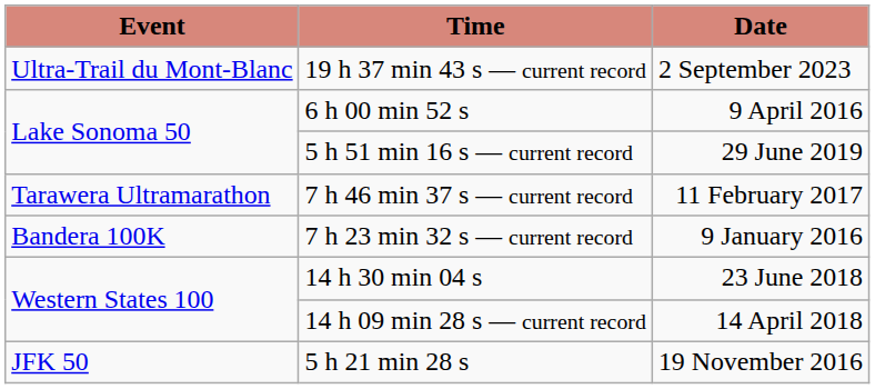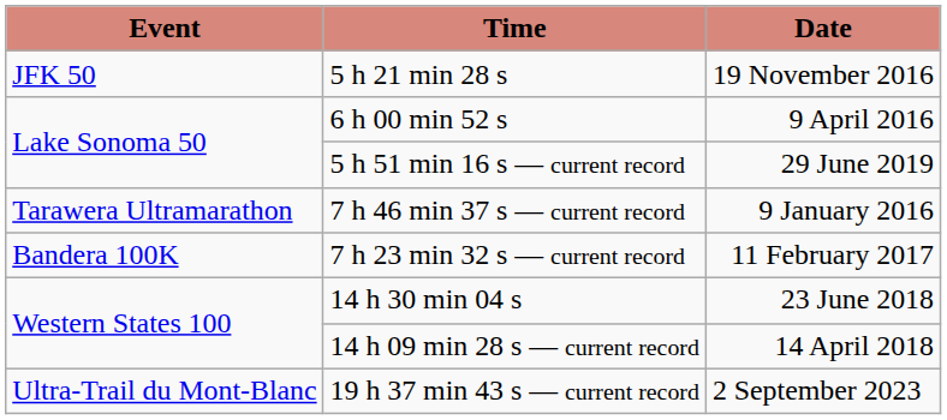rows swapped: 5 h 21 min 28 s <-> 19 h 37 min 43 s — current record
7 h 46 min 37 s — current record | Date: 11 February 2017 -> 9 January 2016
7 h 23 min 32 s — current record | Date: 9 January 2016 -> 11 February 2017
